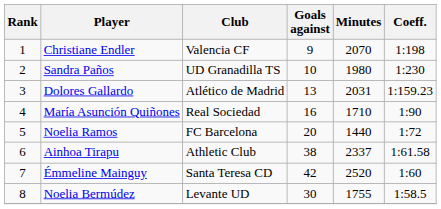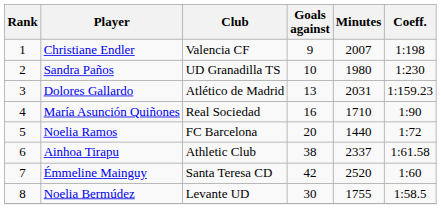Christiane Endler | Minutes: 2070 -> 2007
